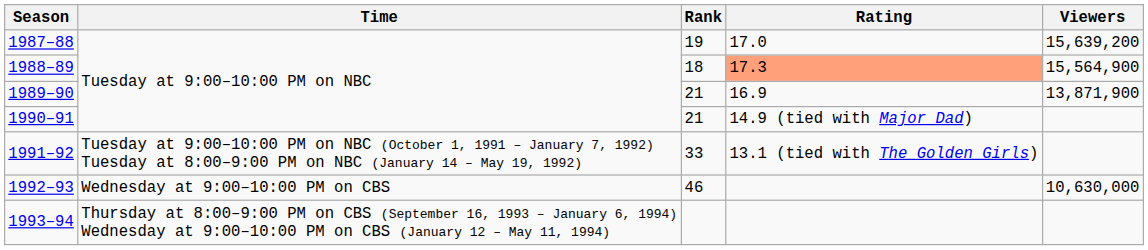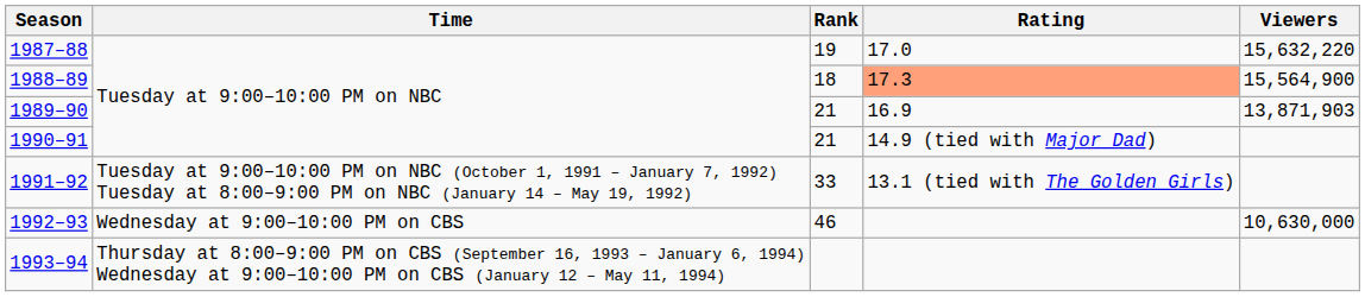1987–88 | Viewers: 15,639,200 -> 15,632,220
1989–90 | Viewers: 13,871,900 -> 13,871,903
